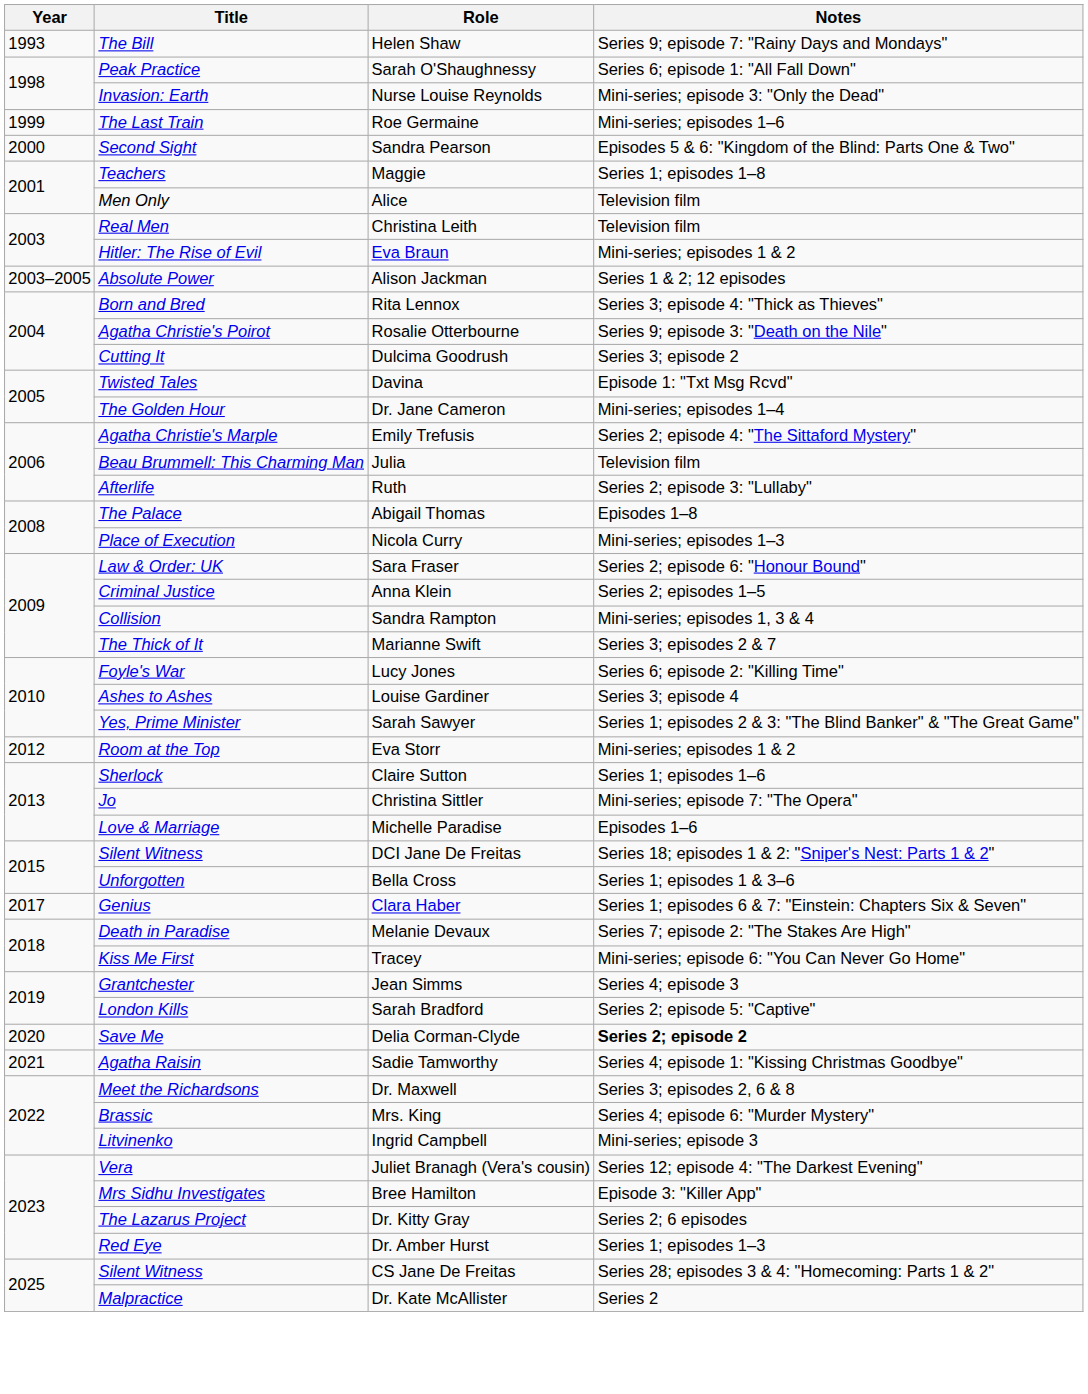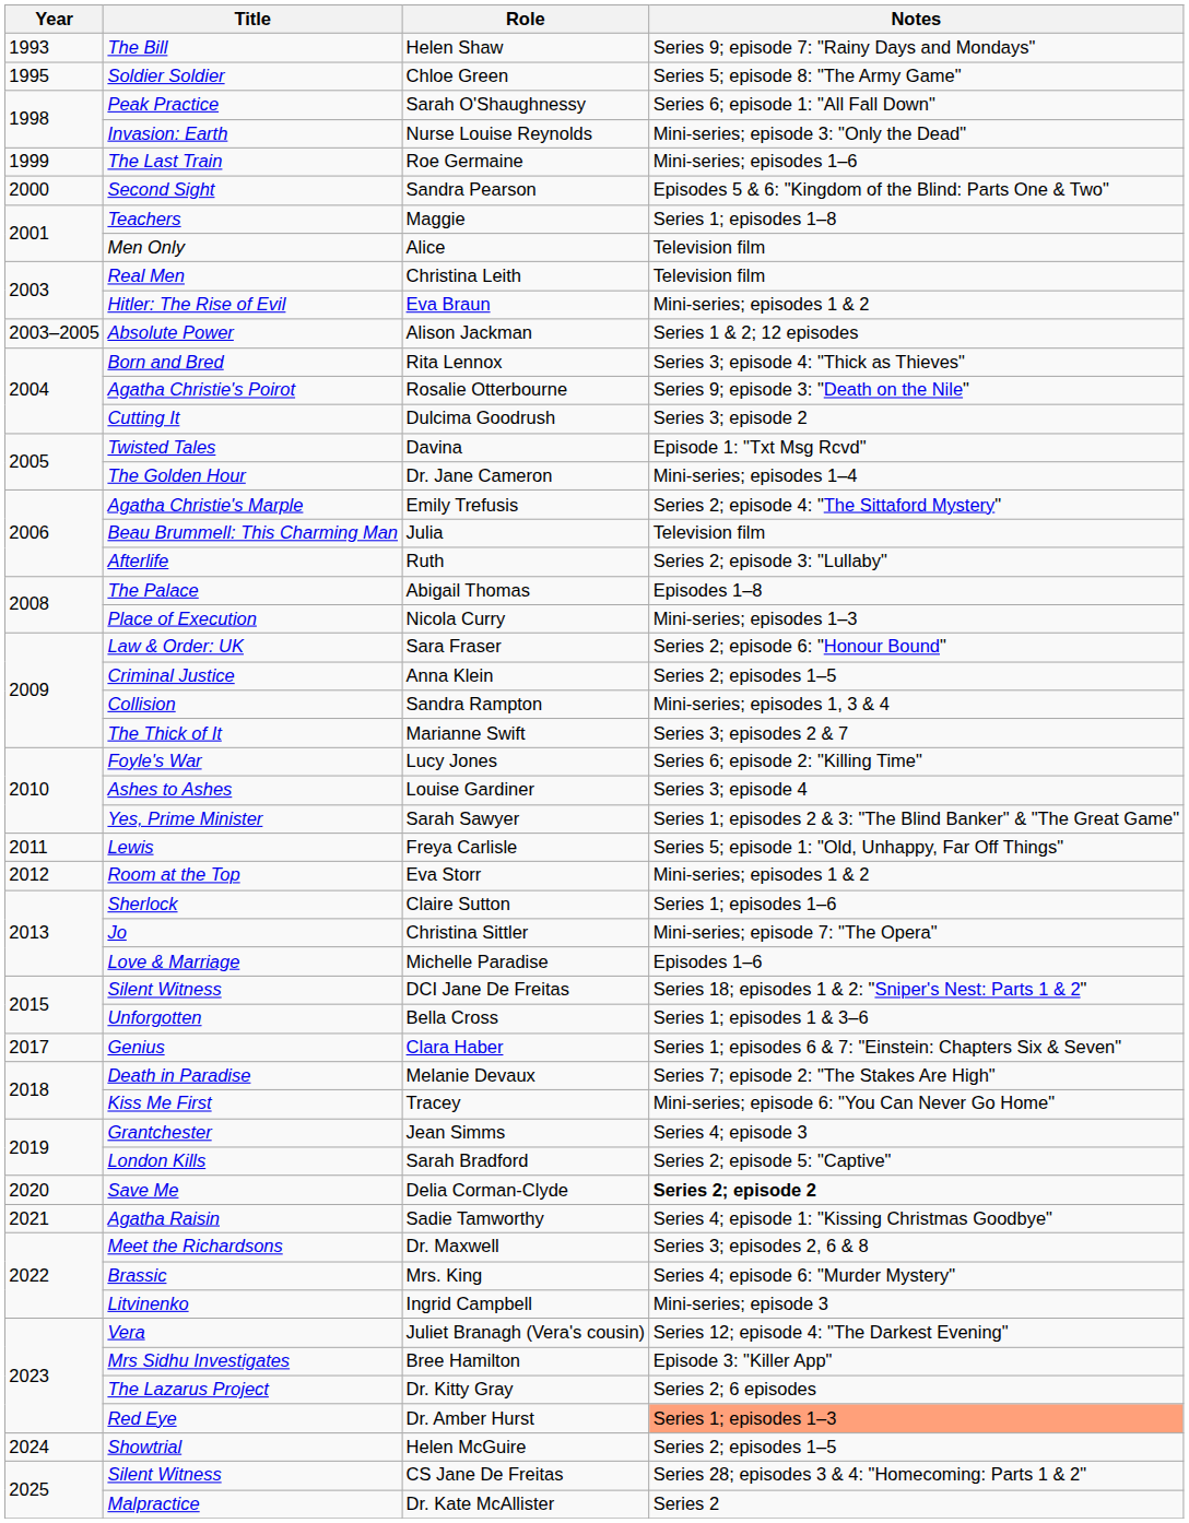+ row: 1995 | Soldier Soldier | Chloe Green | Series 5; episode 8: "The Army Game"
+ row: 2011 | Lewis | Freya Carlisle | Series 5; episode 1: "Old, Unhappy, Far Off Things"
Dr. Amber Hurst | Notes: no background -> lightsalmon background
+ row: 2024 | Showtrial | Helen McGuire | Series 2; episodes 1–5
